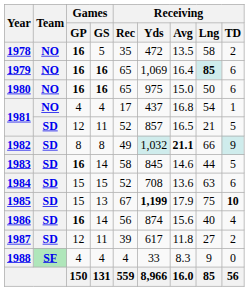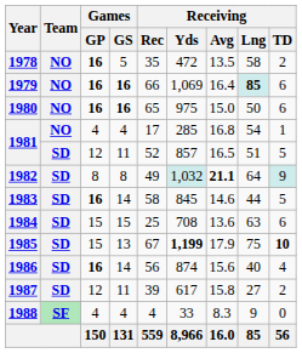1979 | Receiving / Rec: 65 -> 66
1981 / 4 | Receiving / Yds: 437 -> 285
1981 / 11 | Receiving / Lng: 21 -> 51
1982 | Receiving / Lng: 66 -> 64
1984 | Receiving / Rec: 52 -> 25
1987 | Receiving / Avg: 11.8 -> 15.8
